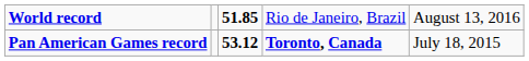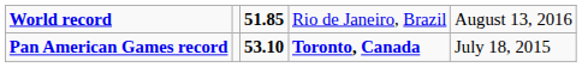Pan American Games record | column 3: 53.12 -> 53.10
